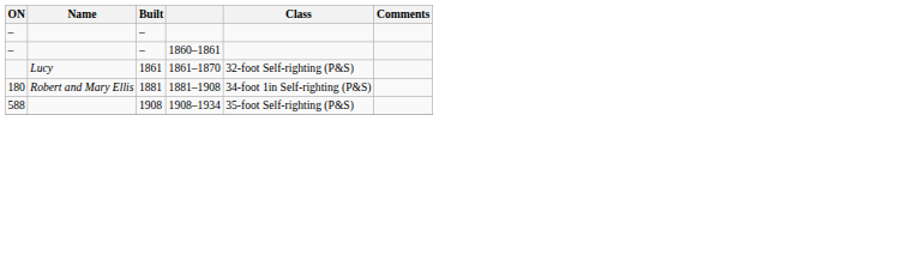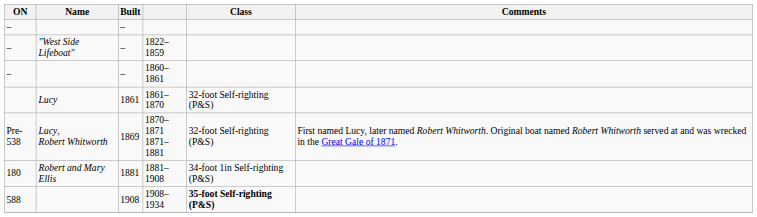+ row: – | "West Side Lifeboat" | – | 1822–1859
+ row: Pre-538 | Lucy, Robert Whitworth | 1869 | 1870–1871 1871–1881 | 32-foot Self-righting (P&S) | First named Lucy, later named Robert Whitworth. Original boat named Robert Whitworth served at and was wrecked in the Great Gale of 1871.
1908–1934 | Class: normal -> bold
